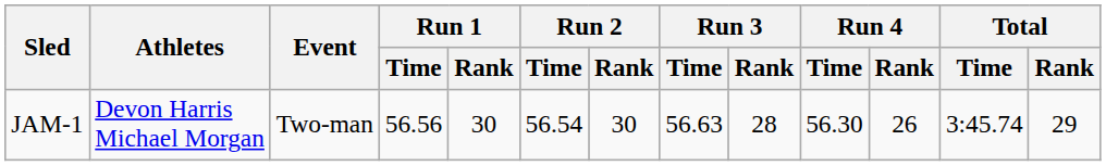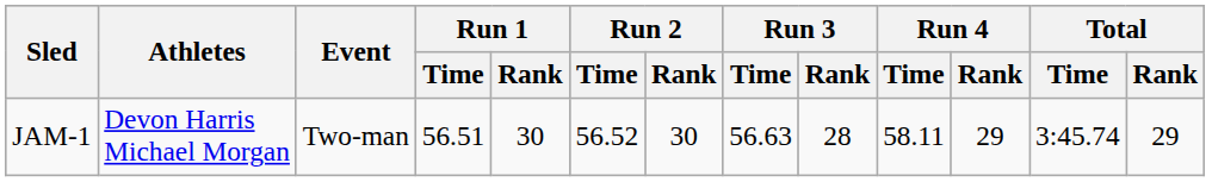JAM-1 | Run 1 / Time: 56.56 -> 56.51
JAM-1 | Run 2 / Time: 56.54 -> 56.52
JAM-1 | Run 4 / Time: 56.30 -> 58.11
JAM-1 | Run 4 / Rank: 26 -> 29
